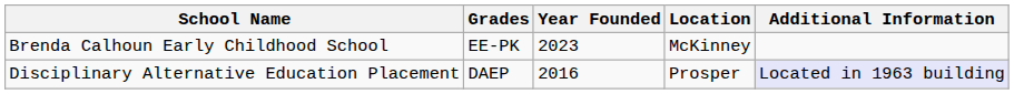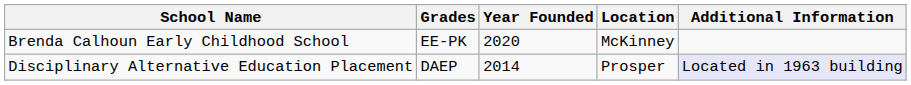Brenda Calhoun Early Childhood School | Year Founded: 2023 -> 2020
Disciplinary Alternative Education Placement | Year Founded: 2016 -> 2014
